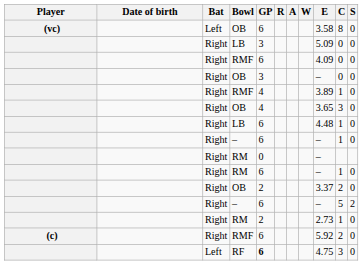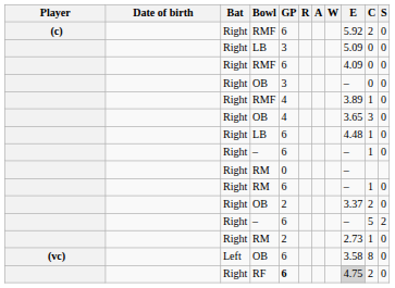rows swapped: (c) / RMF <-> (vc) / OB
RF | Bat: Left -> Right
RF | E: no background -> lightgrey background
RF | C: 3 -> 2
